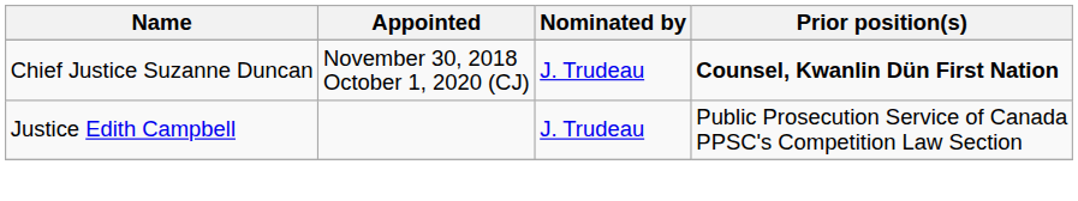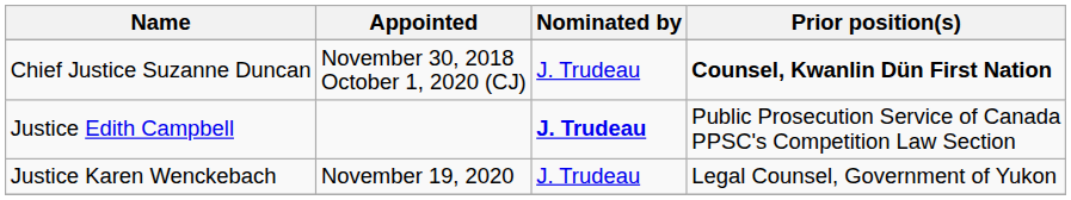Justice Edith Campbell | Nominated by: normal -> bold
+ row: Justice Karen Wenckebach | November 19, 2020 | J. Trudeau | Legal Counsel, Government of Yukon
